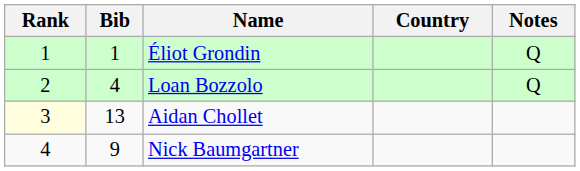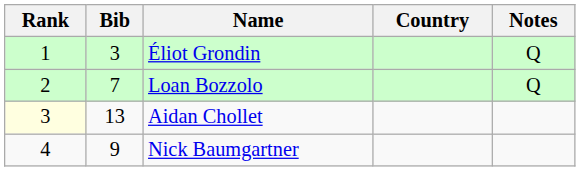Éliot Grondin | Bib: 1 -> 3
Loan Bozzolo | Bib: 4 -> 7
